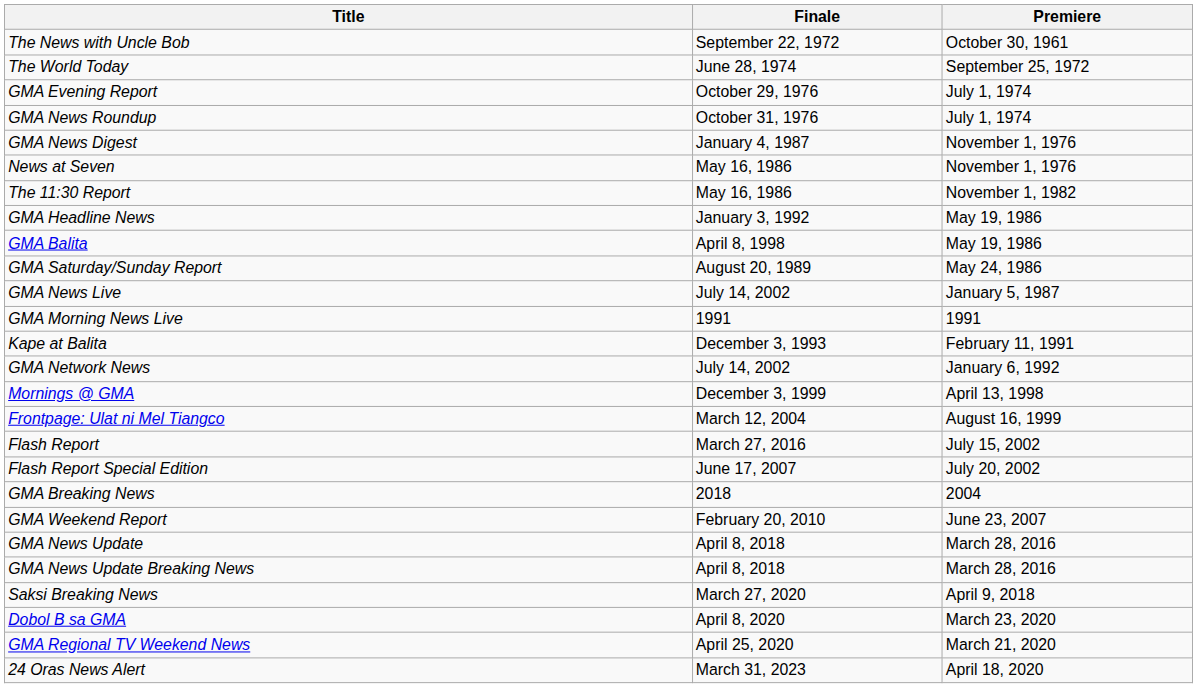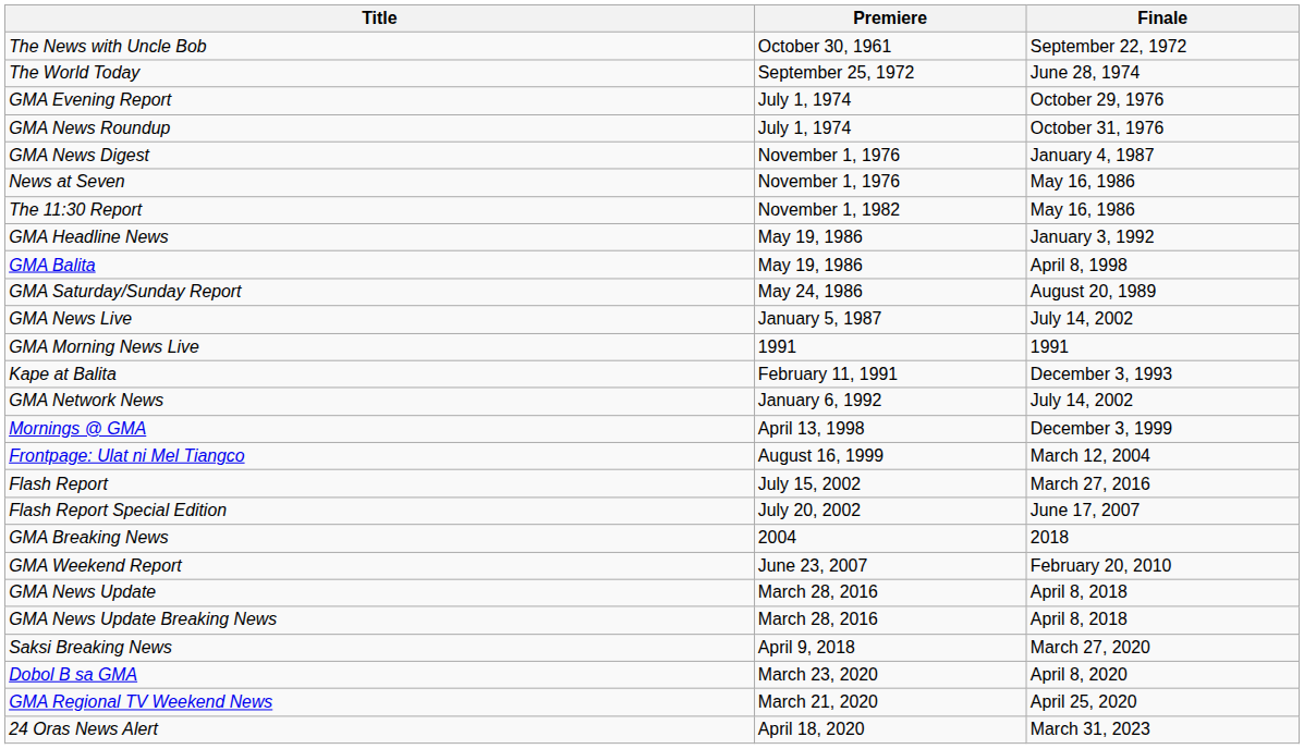columns swapped: Premiere <-> Finale
